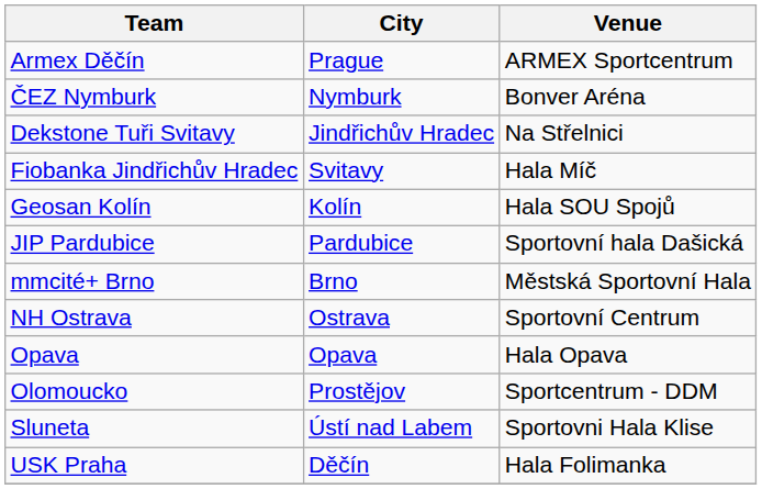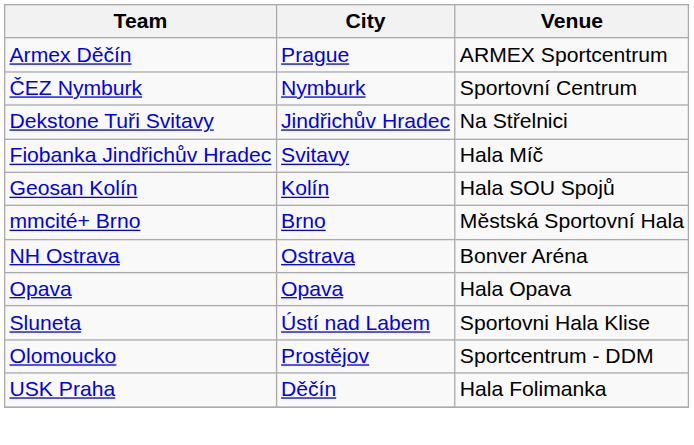ČEZ Nymburk | Venue: Bonver Aréna -> Sportovní Centrum
- row: JIP Pardubice | Pardubice | Sportovní hala Dašická
NH Ostrava | Venue: Sportovní Centrum -> Bonver Aréna
rows swapped: Olomoucko <-> Sluneta
